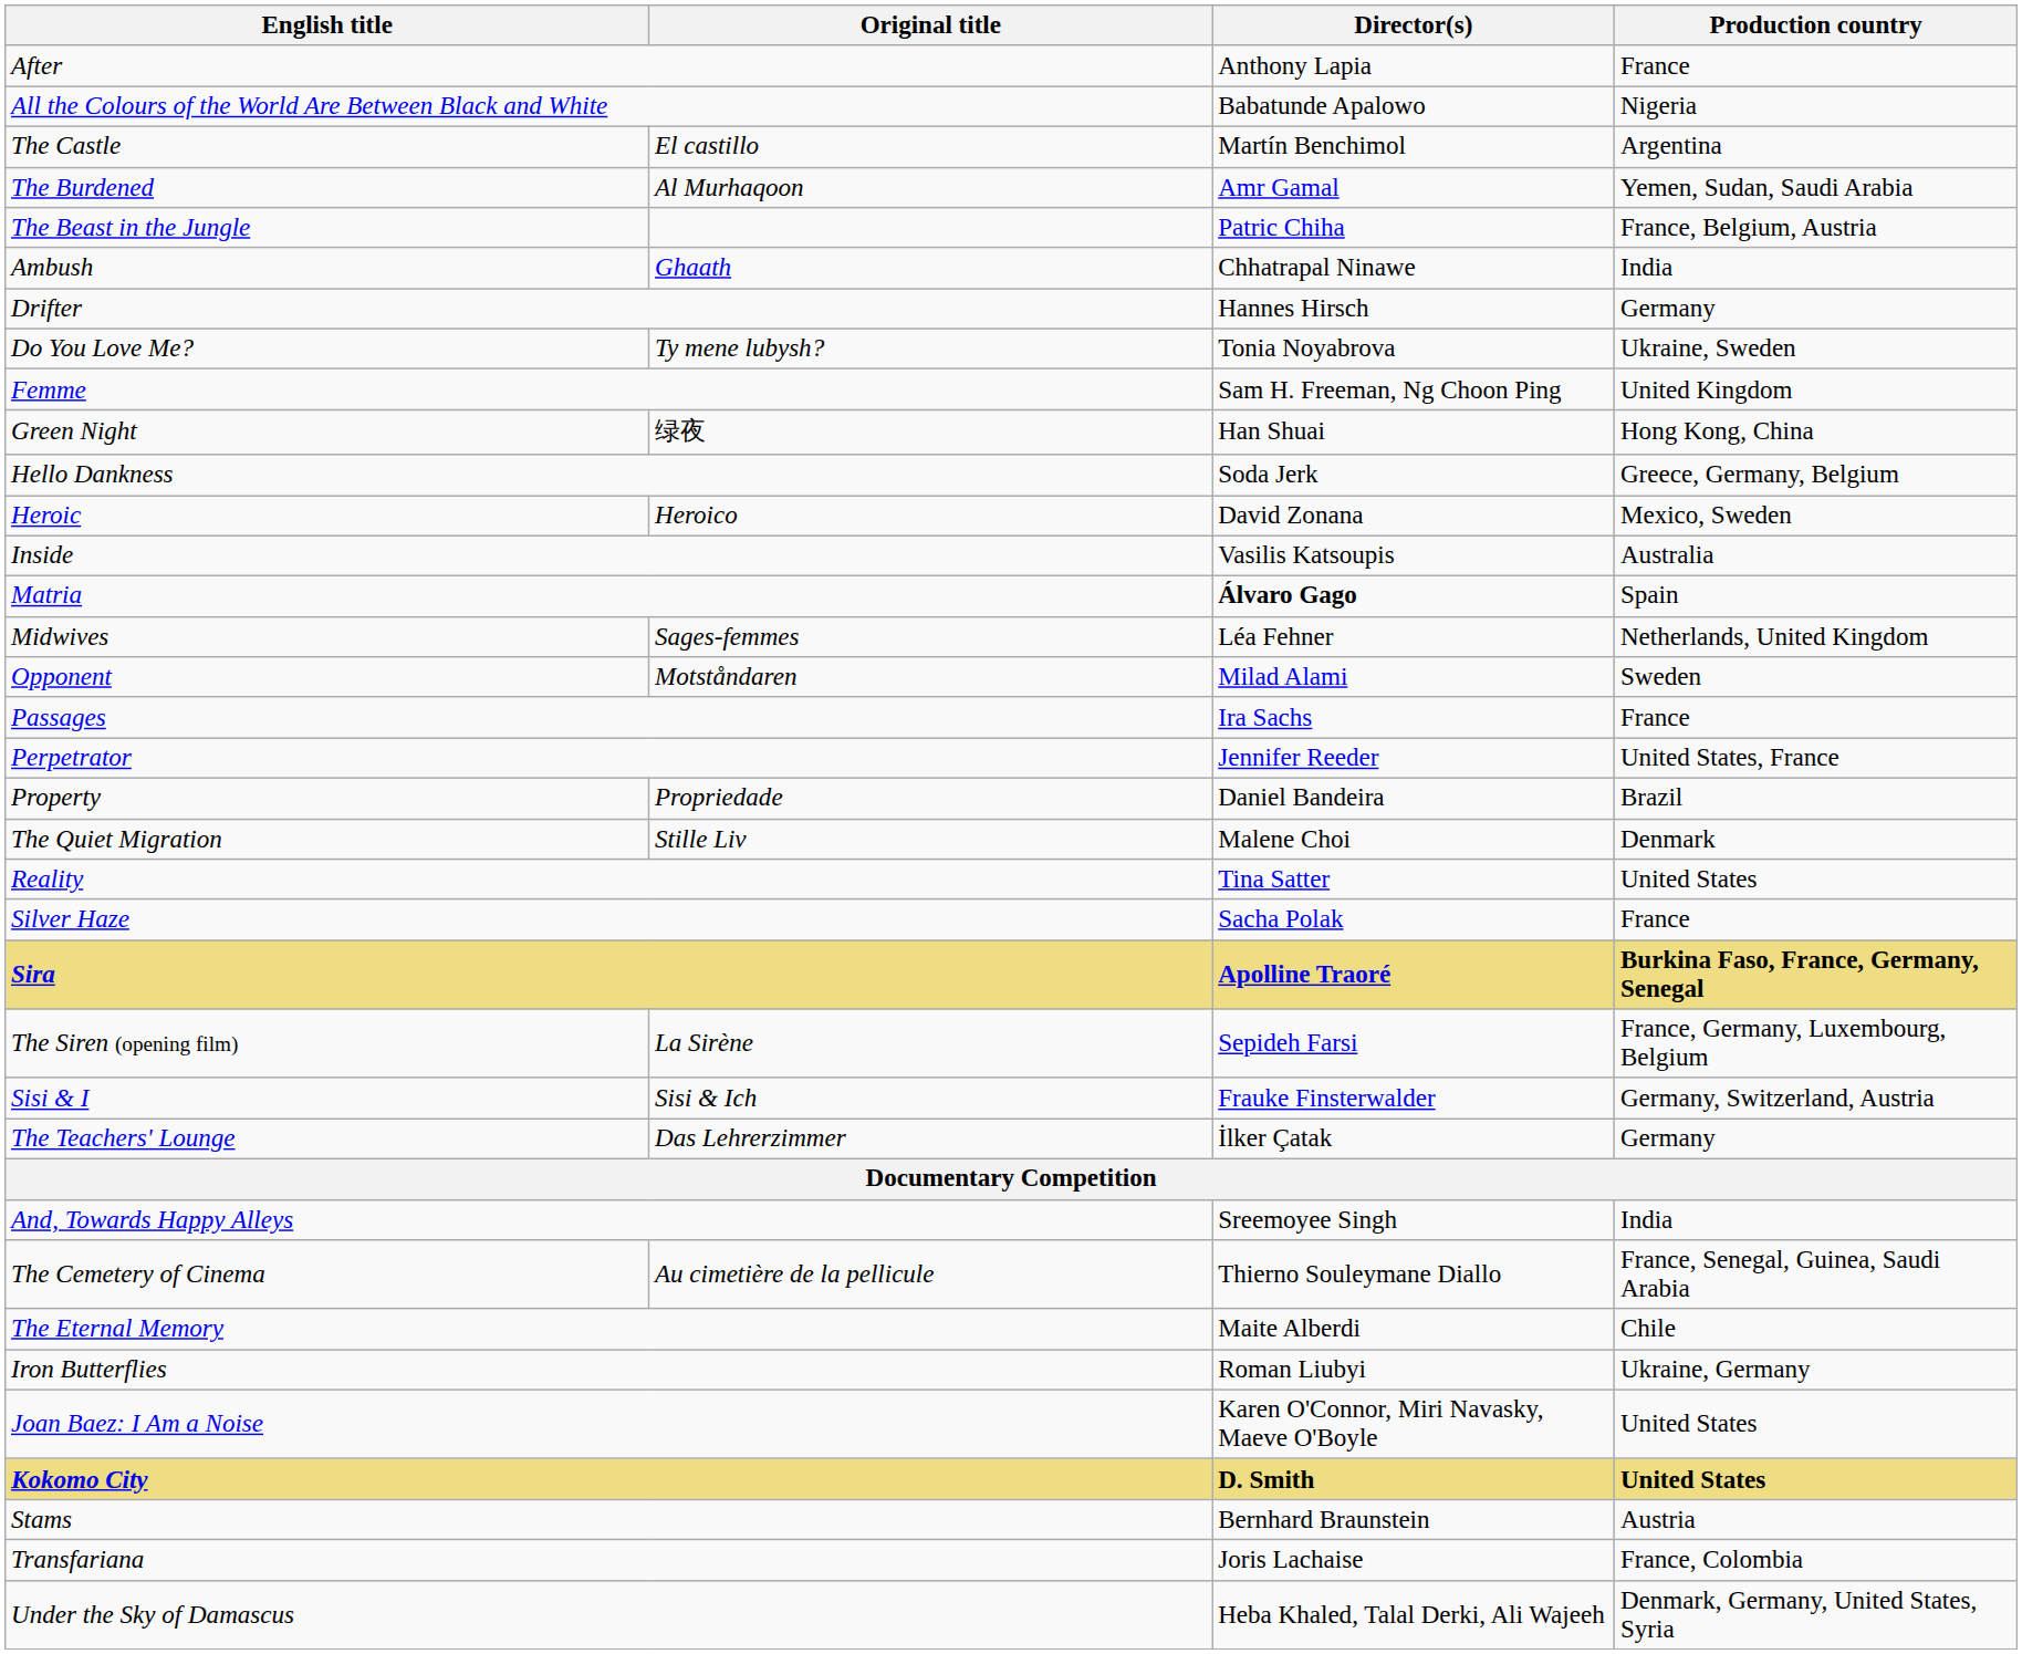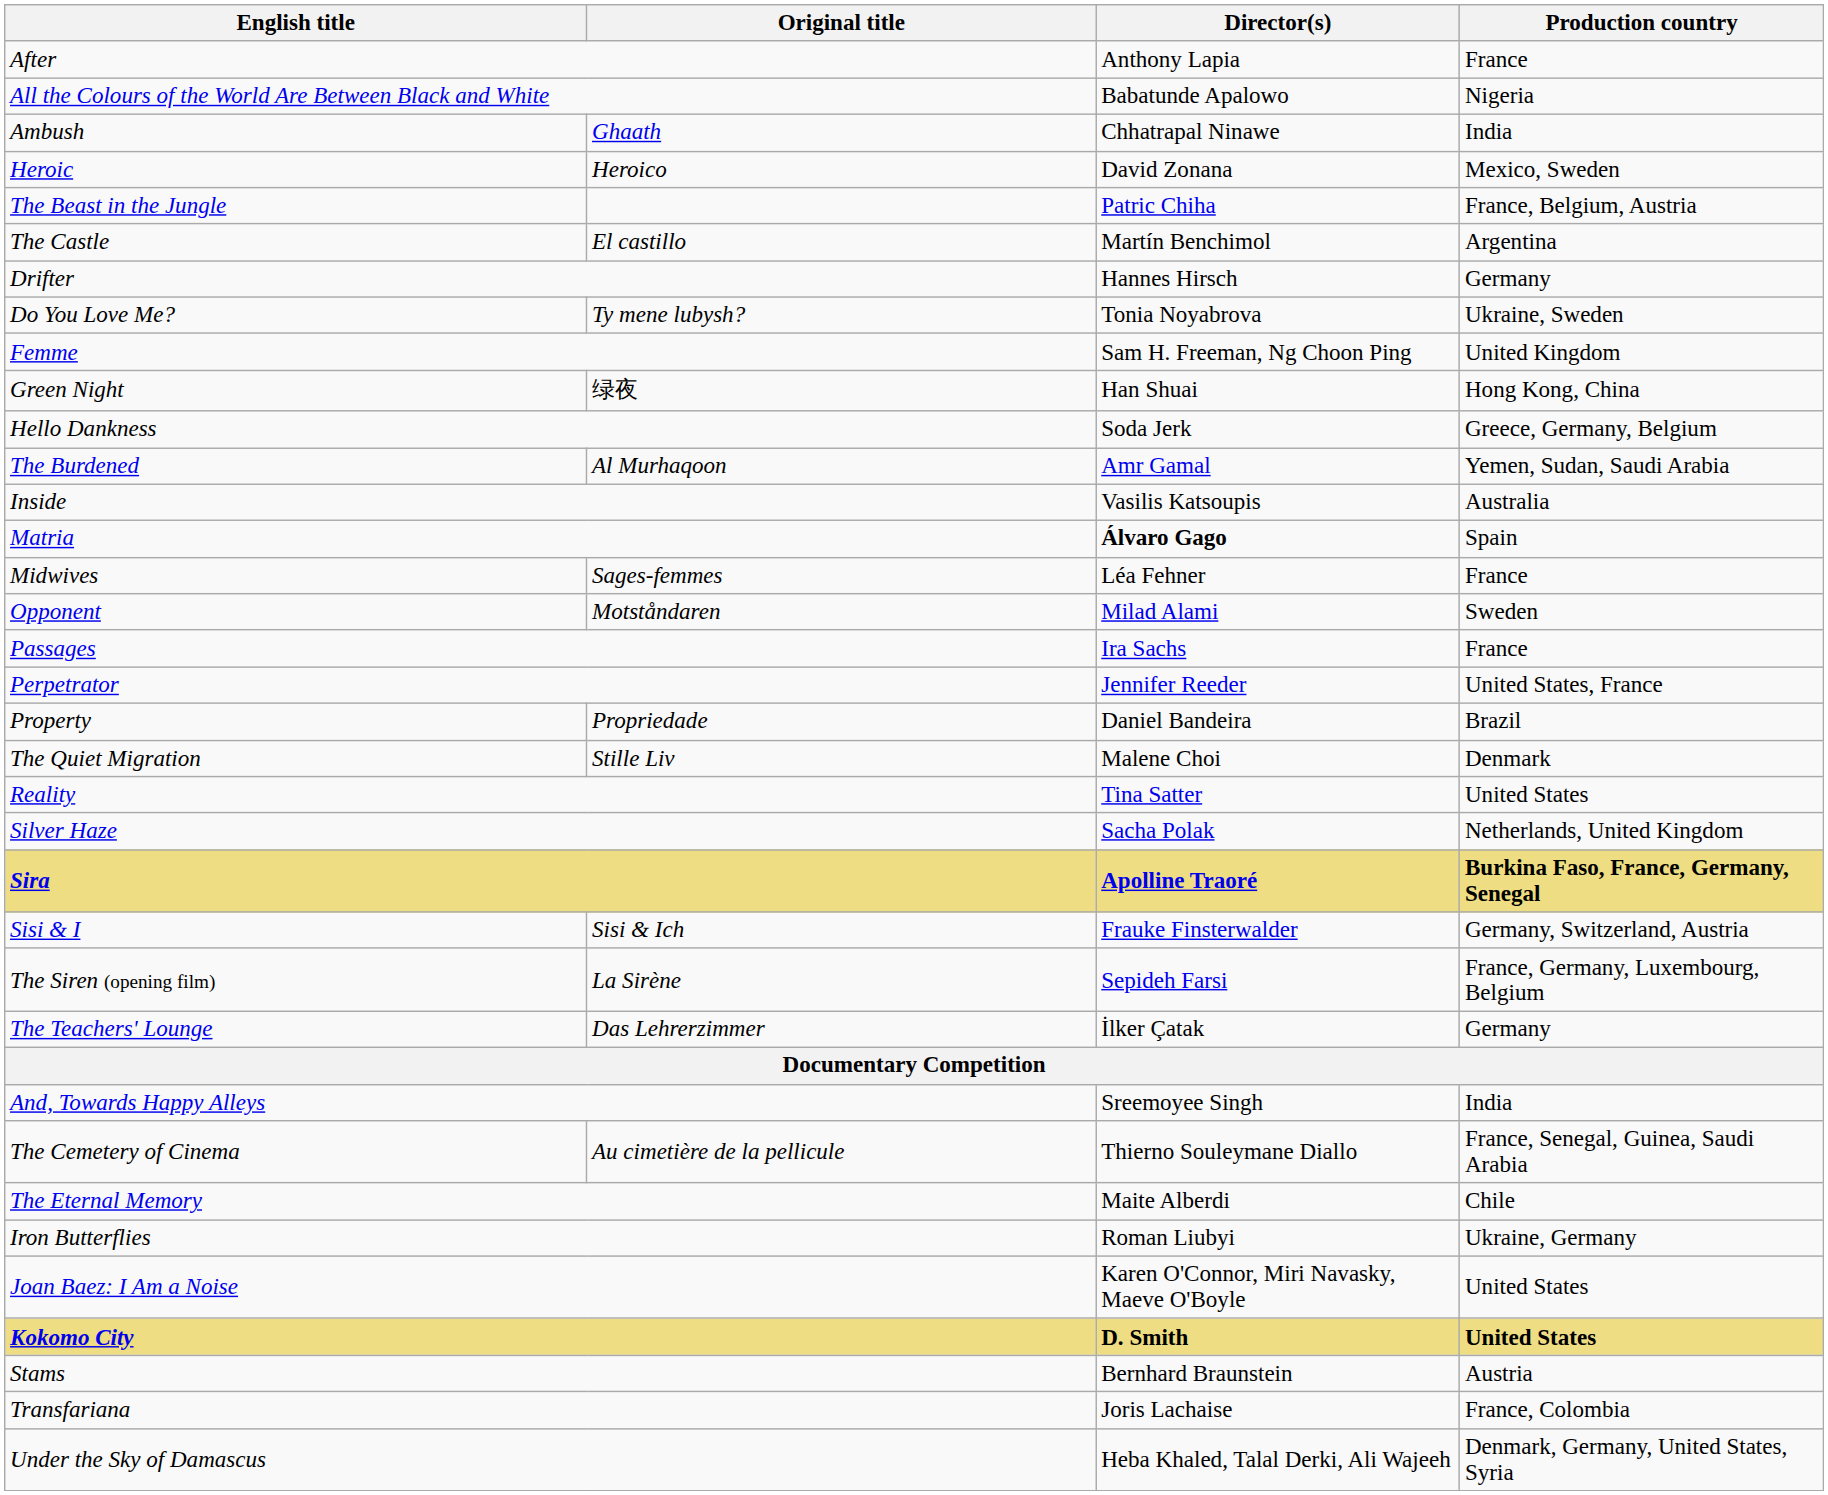rows swapped: Ambush <-> The Castle
rows swapped: The Burdened <-> Heroic
Midwives | Production country: Netherlands, United Kingdom -> France
Silver Haze | Production country: France -> Netherlands, United Kingdom
rows swapped: The Siren (opening film) <-> Sisi & I
